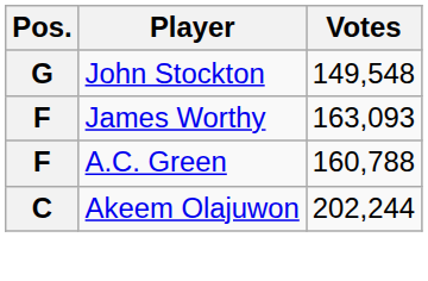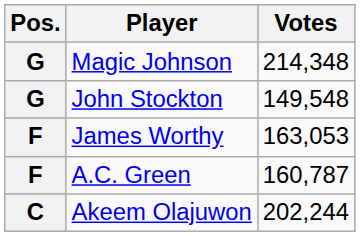+ row: G | Magic Johnson | 214,348
James Worthy | Votes: 163,093 -> 163,053
A.C. Green | Votes: 160,788 -> 160,787
